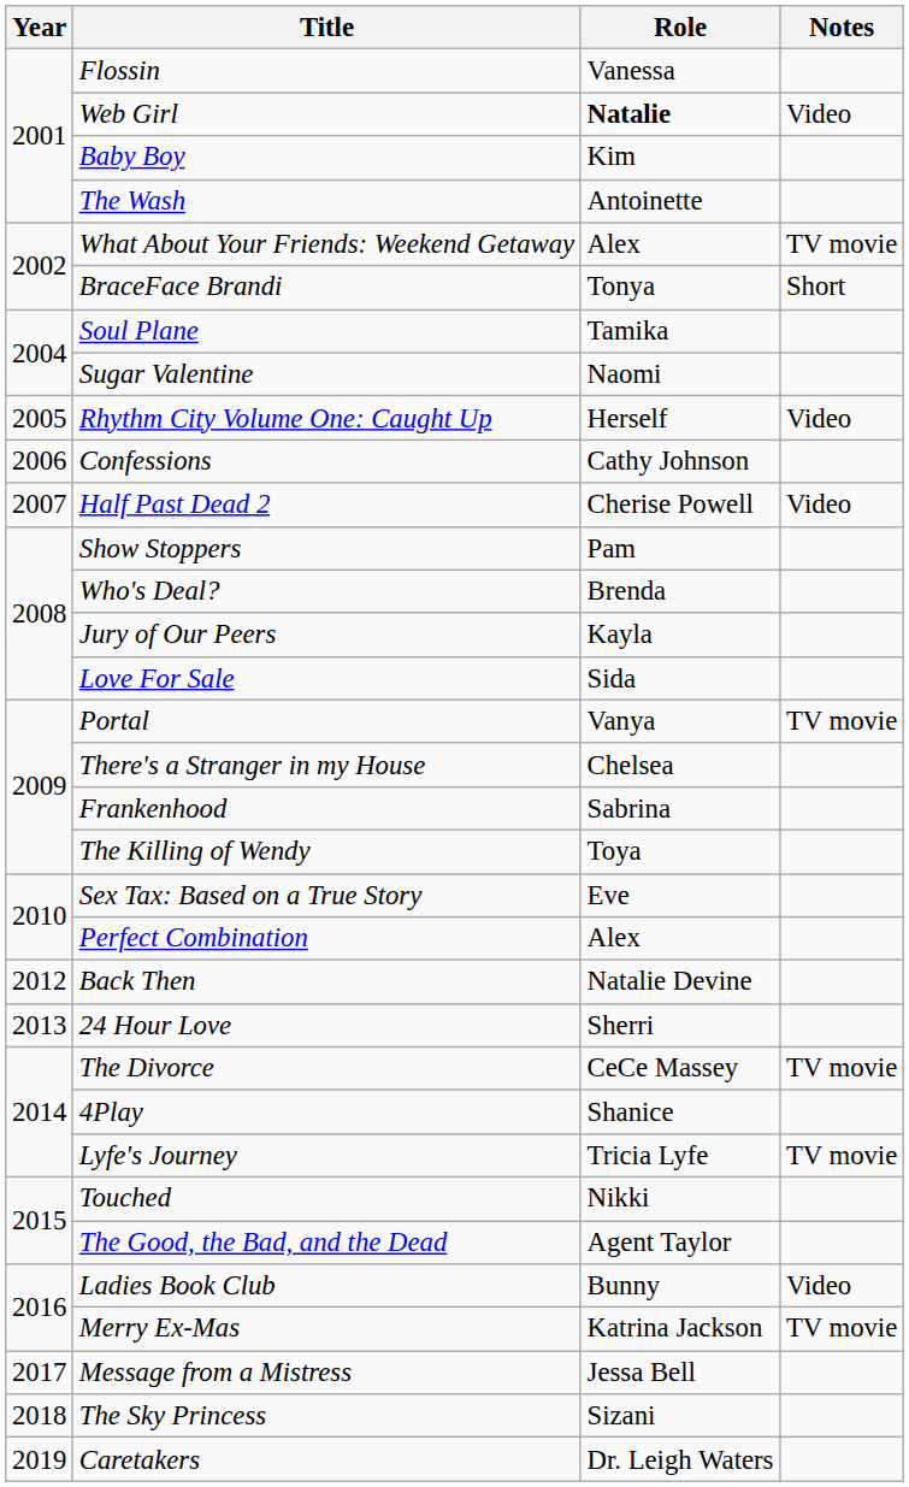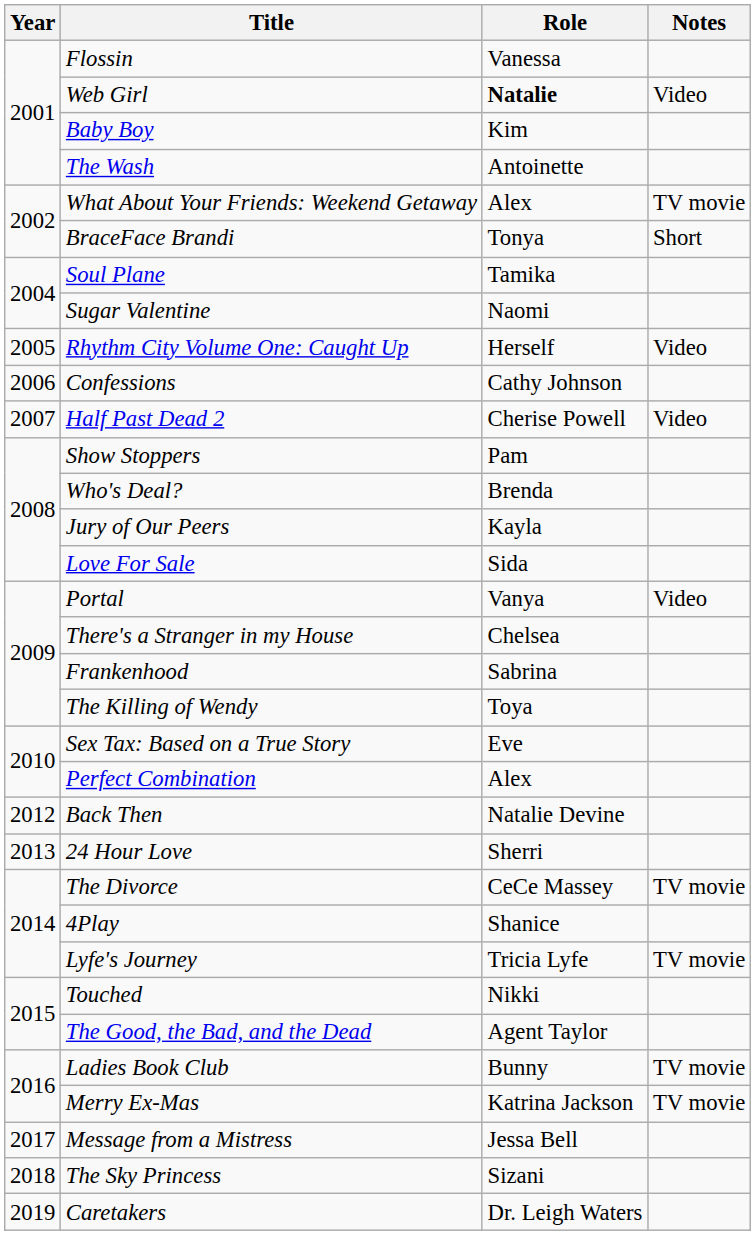Portal | Notes: TV movie -> Video
Ladies Book Club | Notes: Video -> TV movie
